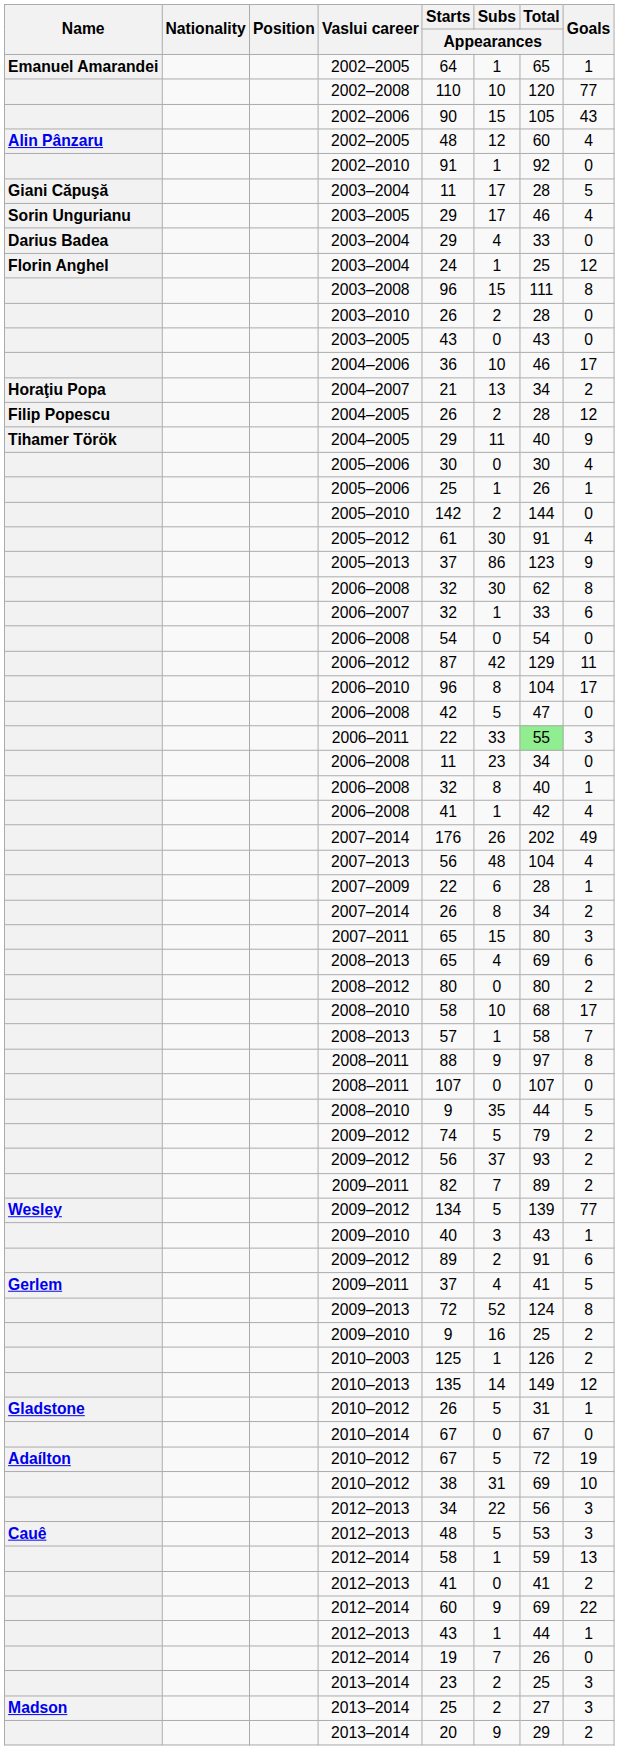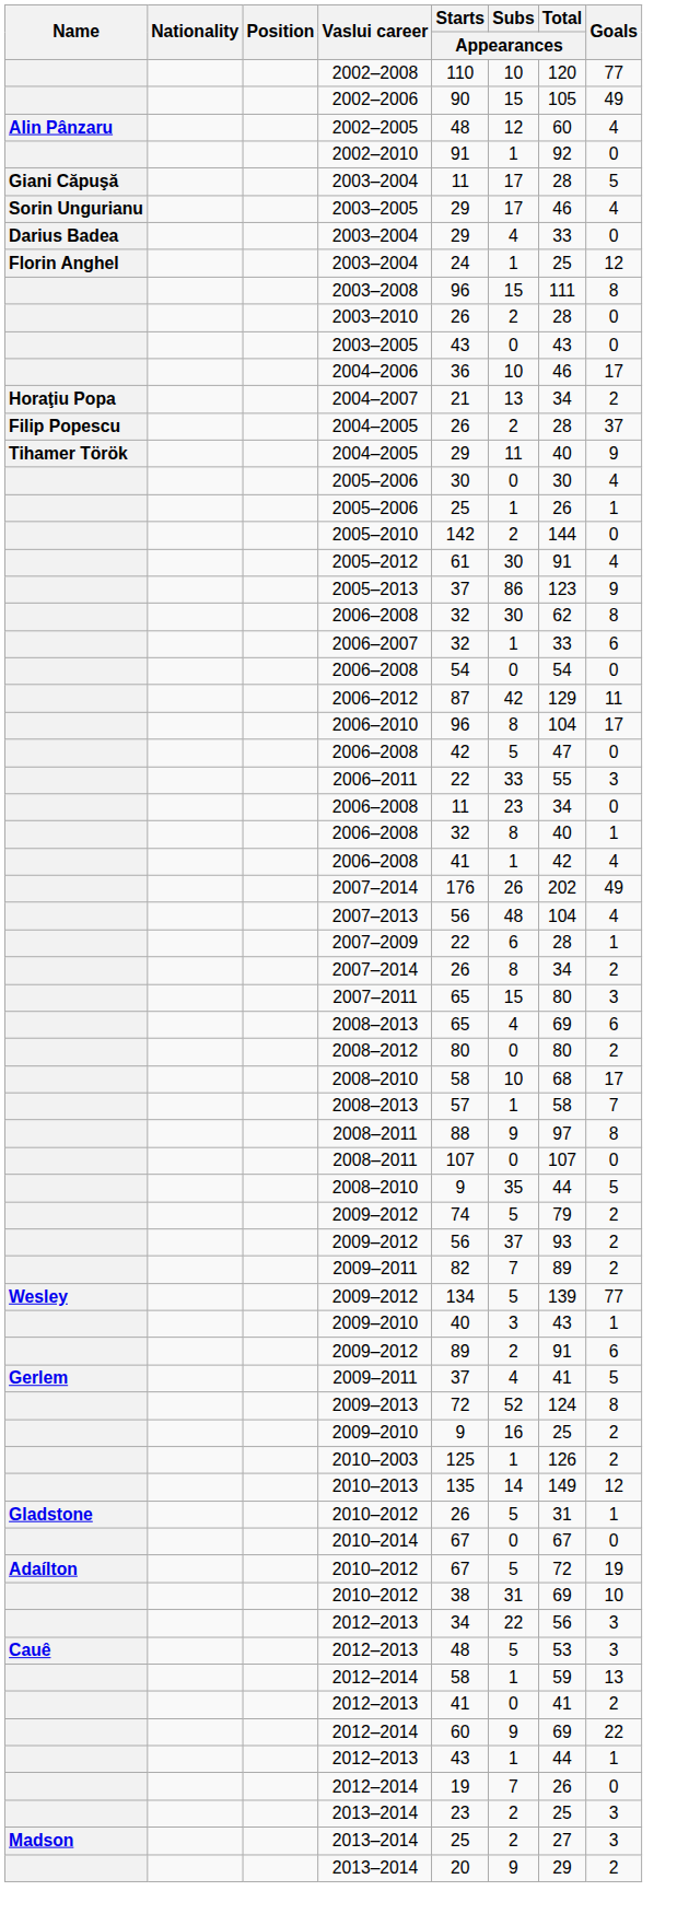- row: Emanuel Amarandei | 2002–2005 | 64 | 1 | 65 | 1
2002–2006 | Goals: 43 -> 49
Filip Popescu / 2004–2005 | Goals: 12 -> 37
2006–2011 | Total / Appearances: lightgreen background -> no background
